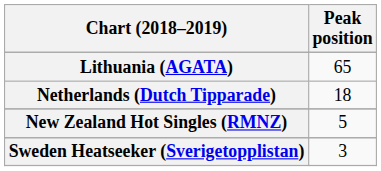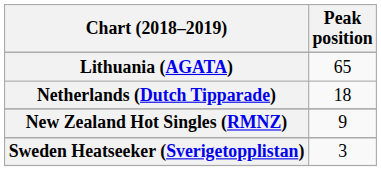New Zealand Hot Singles (RMNZ) | Peak position: 5 -> 9
